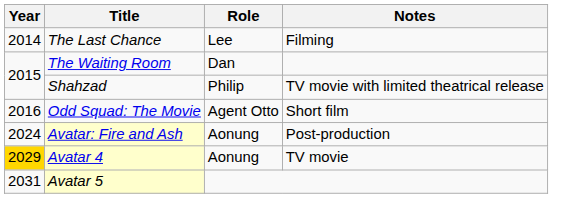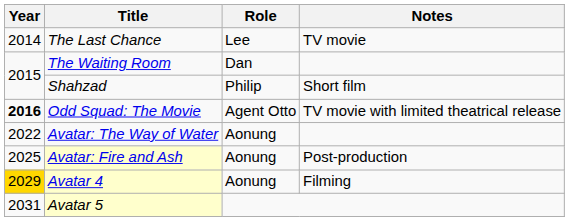The Last Chance | Notes: Filming -> TV movie
Shahzad | Notes: TV movie with limited theatrical release -> Short film
Odd Squad: The Movie | Year: normal -> bold
Odd Squad: The Movie | Notes: Short film -> TV movie with limited theatrical release
+ row: 2022 | Avatar: The Way of Water | Aonung
Avatar: Fire and Ash | Year: 2024 -> 2025
Avatar 4 | Notes: TV movie -> Filming
